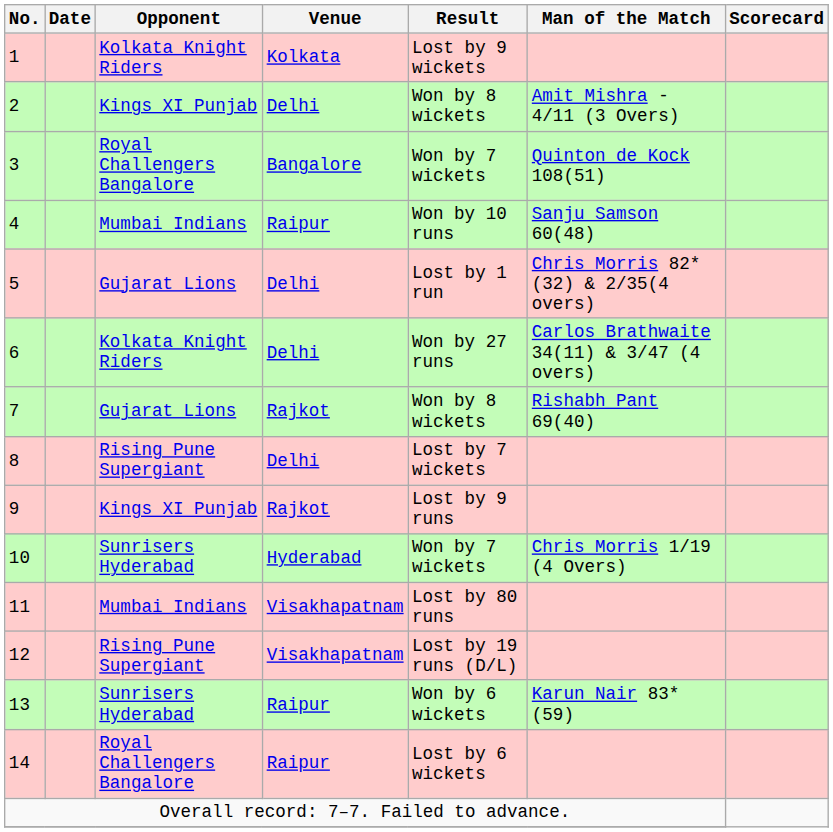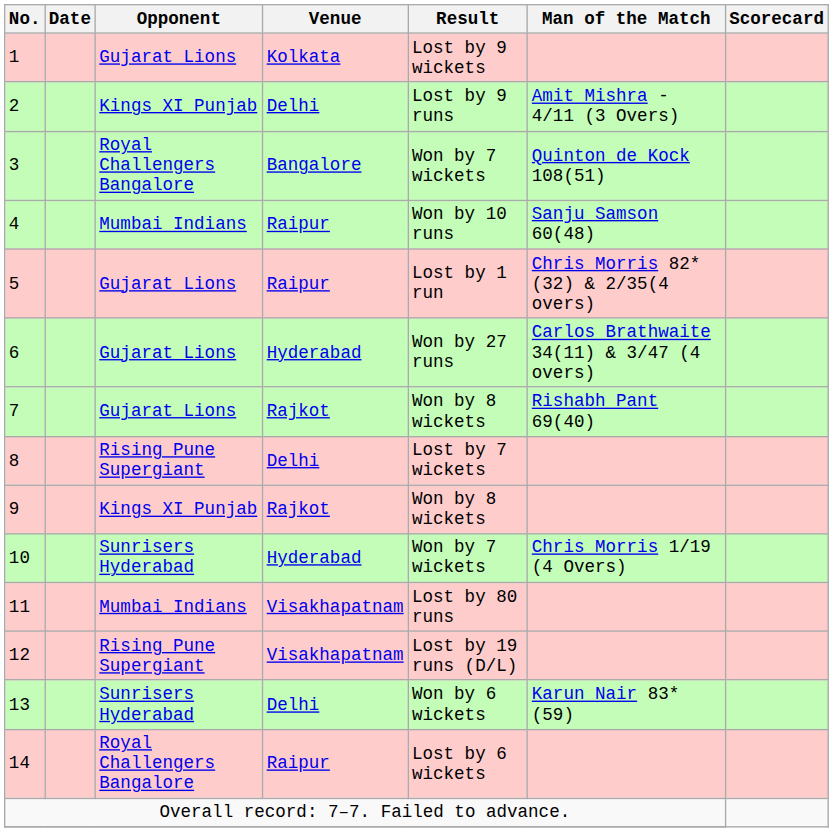1 | Opponent: Kolkata Knight Riders -> Gujarat Lions
2 | Result: Won by 8 wickets -> Lost by 9 runs
5 | Venue: Delhi -> Raipur
6 | Opponent: Kolkata Knight Riders -> Gujarat Lions
6 | Venue: Delhi -> Hyderabad
9 | Result: Lost by 9 runs -> Won by 8 wickets
13 | Venue: Raipur -> Delhi
